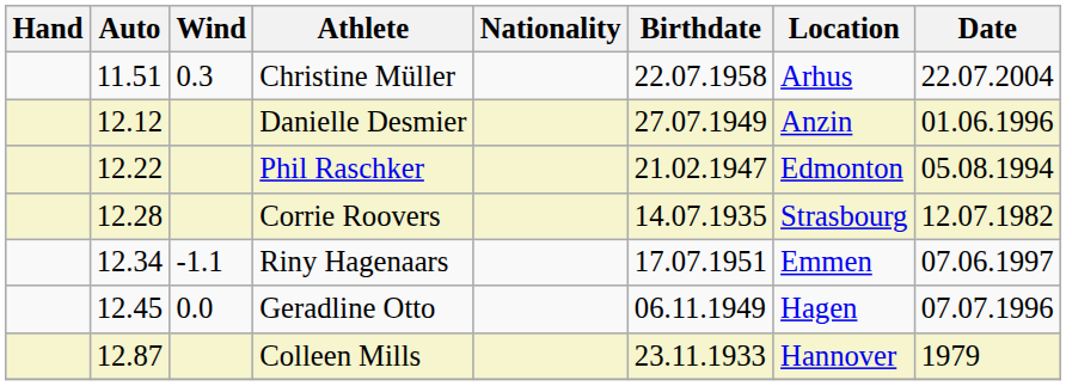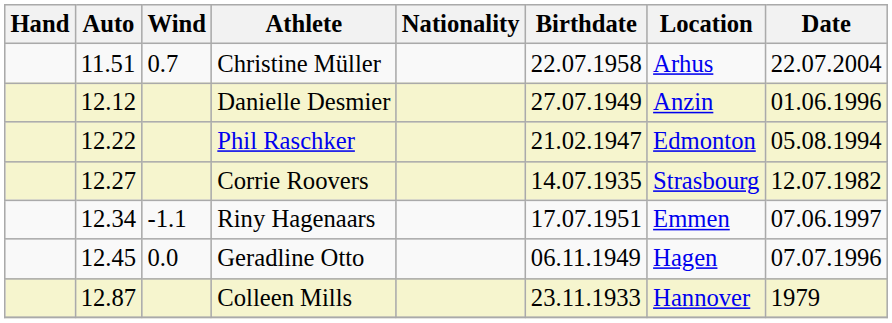Christine Müller | Wind: 0.3 -> 0.7
Corrie Roovers | Auto: 12.28 -> 12.27
